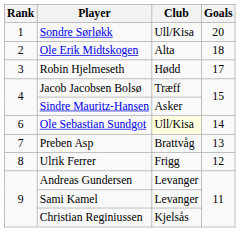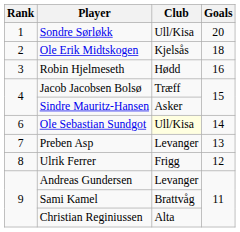Ole Erik Midtskogen | Club: Alta -> Kjelsås
Robin Hjelmeseth | Goals: 17 -> 16
Preben Asp | Club: Brattvåg -> Levanger
Sami Kamel | Club: Levanger -> Brattvåg
Christian Reginiussen | Club: Kjelsås -> Alta
